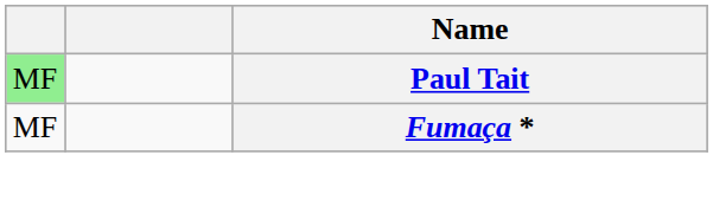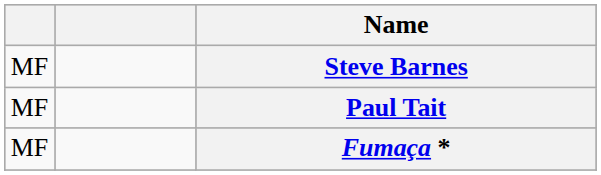+ row: MF | Steve Barnes
Paul Tait | column 1: lightgreen background -> no background
